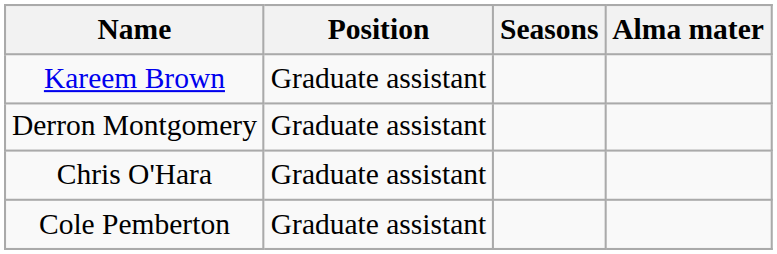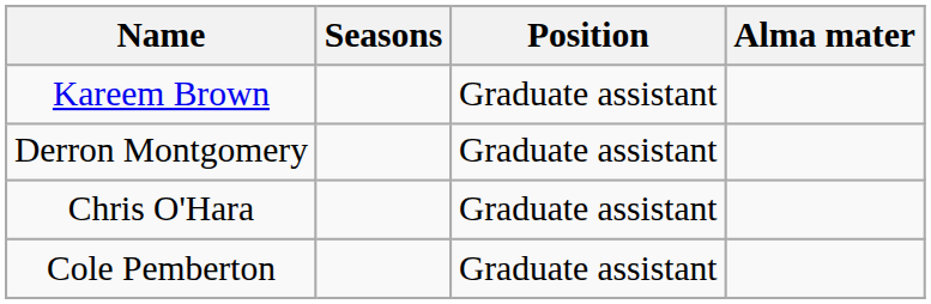columns swapped: Position <-> Seasons
